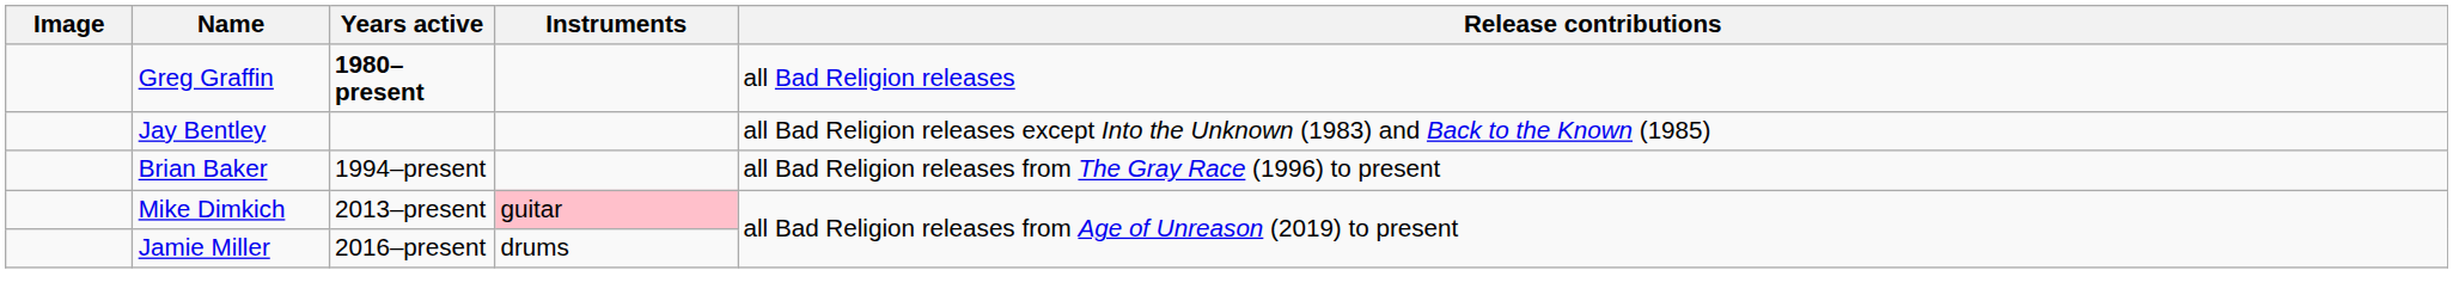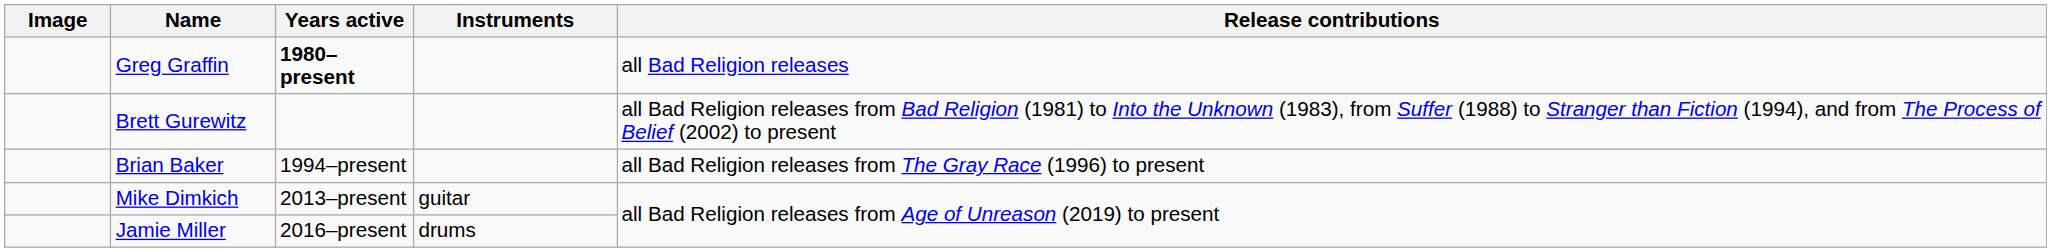+ row: Brett Gurewitz | all Bad Religion releases from Bad Religion (1981) to Into the Unknown (1983), from Suffer (1988) to Stranger than Fiction (1994), and from The Process of Belief (2002) to present
- row: Jay Bentley | all Bad Religion releases except Into the Unknown (1983) and Back to the Known (1985)
Mike Dimkich | Instruments: pink background -> no background
